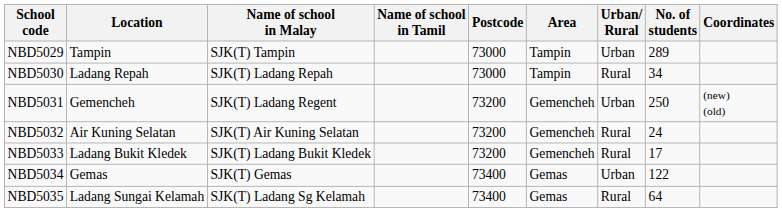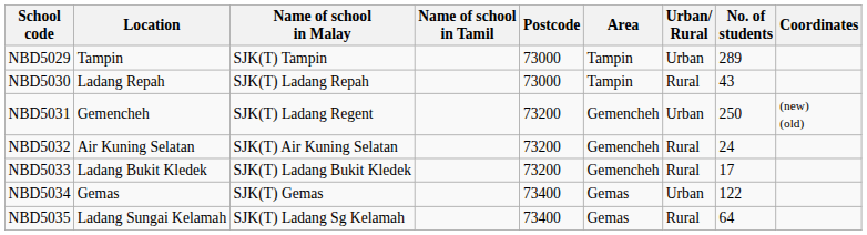NBD5030 | No. of students: 34 -> 43
